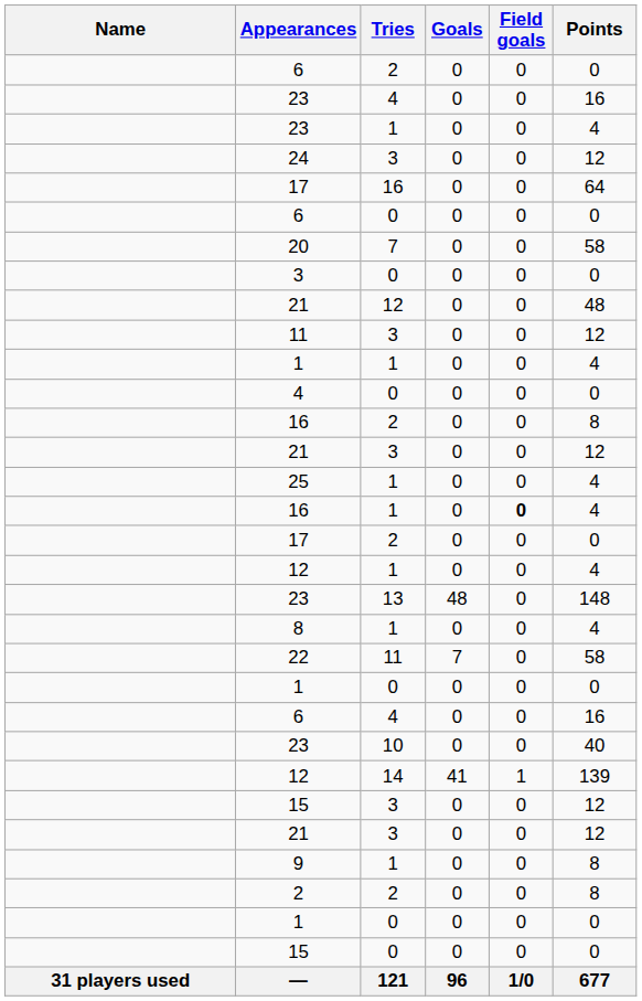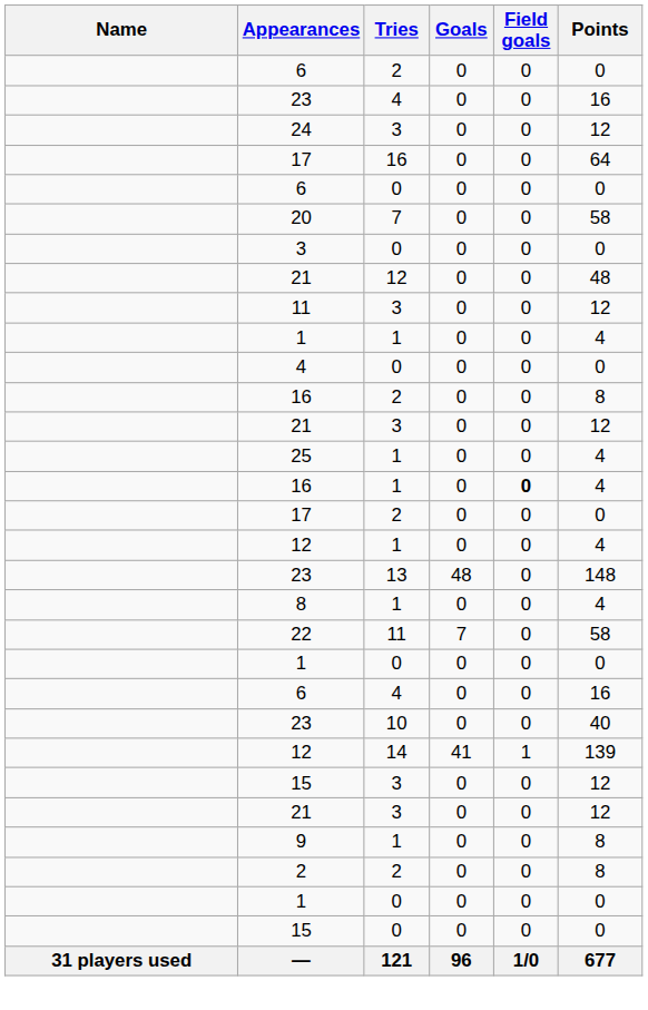- row: 23 | 1 | 0 | 0 | 4
